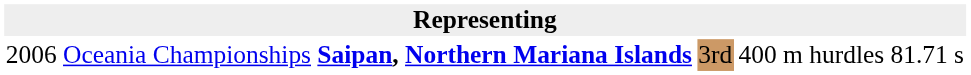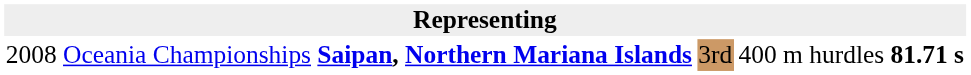Oceania Championships | column 1: 2006 -> 2008
Oceania Championships | column 6: normal -> bold
